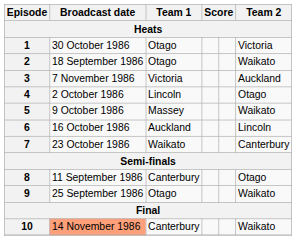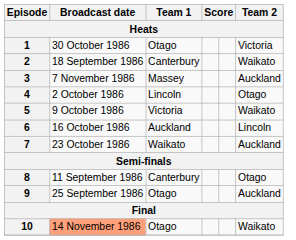2 | Team 1: Otago -> Canterbury
3 | Team 1: Victoria -> Massey
5 | Team 1: Massey -> Victoria
7 | Team 2: Canterbury -> Auckland
9 | Team 2: Waikato -> Auckland
10 | Team 1: Canterbury -> Otago
